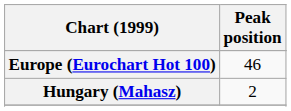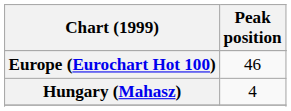Hungary (Mahasz) | Peak position: 2 -> 4
